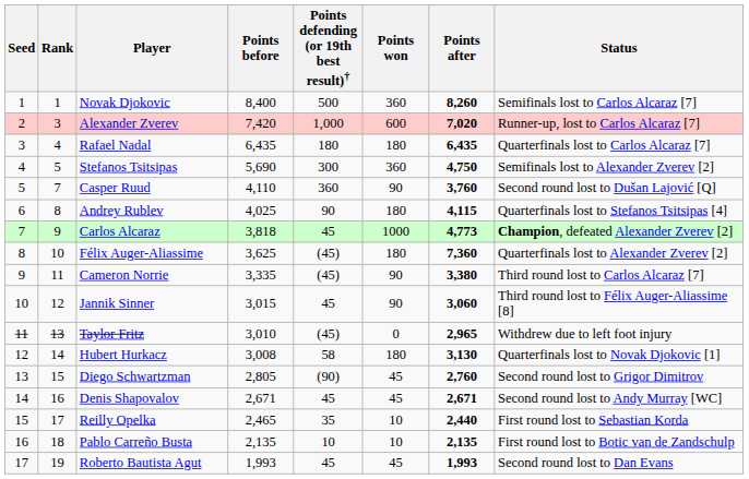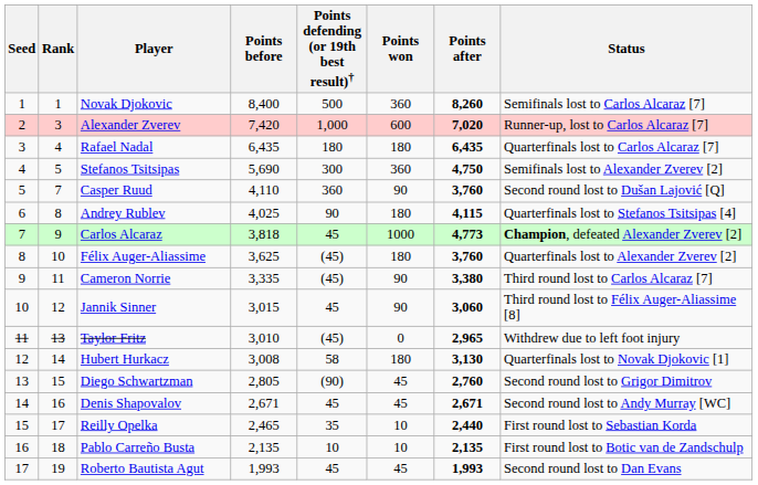Félix Auger-Aliassime | Points after: 7,360 -> 3,760
